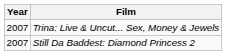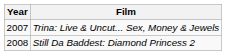Still Da Baddest: Diamond Princess 2 | Year: 2007 -> 2008
